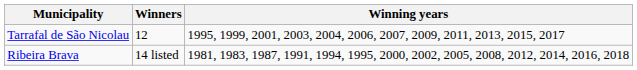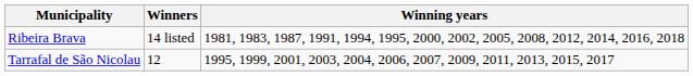rows swapped: Ribeira Brava <-> Tarrafal de São Nicolau
